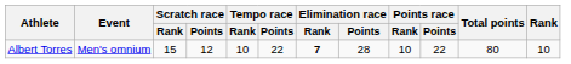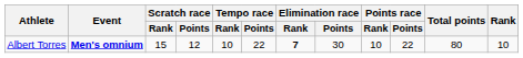Albert Torres | Event: normal -> bold
Albert Torres | Elimination race / Points: 28 -> 30
